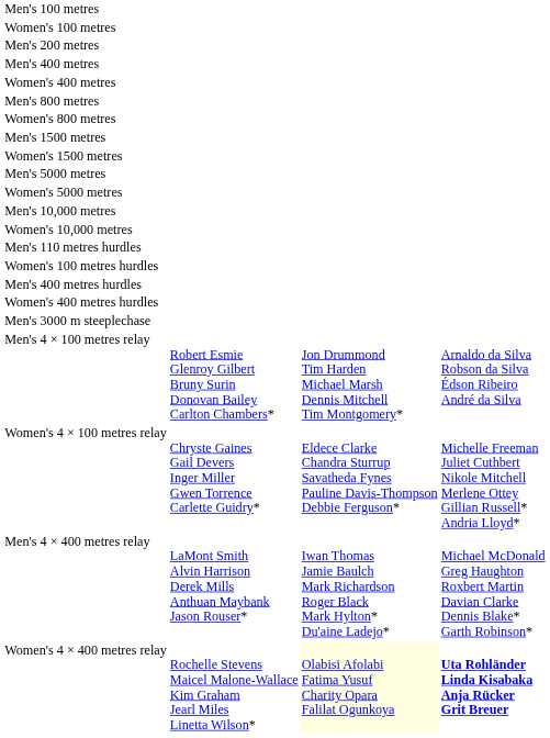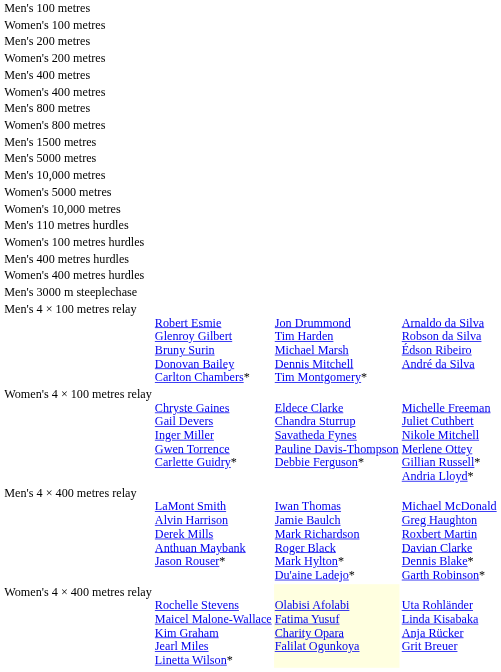+ row: Women's 200 metres
- row: Women's 1500 metres
rows swapped: Women's 5000 metres <-> Men's 10,000 metres
Women's 4 × 400 metres relay | column 4: bold -> normal
